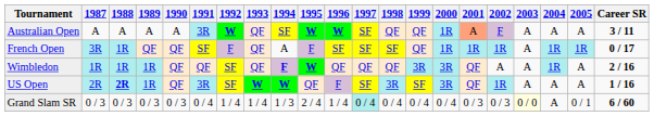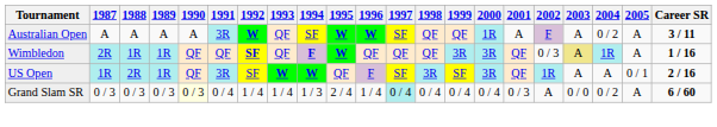Australian Open | 2001: lightsalmon background -> no background
Australian Open | 2004: A -> 0 / 2
- row: French Open | 3R | 1R | QF | QF | SF | F | QF | A | F | SF | SF | SF | QF | 1R | 1R | 1R | A | 1R | 1R | 0 / 17
Wimbledon | 1987: 1R -> 2R
Wimbledon | 1992: normal -> bold
Wimbledon | 2002: A -> 0 / 3
Wimbledon | 2003: no background -> khaki background
Wimbledon | Career SR: 2 / 16 -> 1 / 16
US Open | 1987: 2R -> 1R
US Open | 1988: bold -> normal
US Open | 2005: A -> 0 / 1
US Open | Career SR: 1 / 16 -> 2 / 16
Grand Slam SR | 1990: no background -> lightyellow background
Grand Slam SR | 2002: 0 / 3 -> A
Grand Slam SR | 2003: lightyellow background -> no background
Grand Slam SR | 2004: A -> 0 / 2
Grand Slam SR | 2005: 0 / 1 -> A
